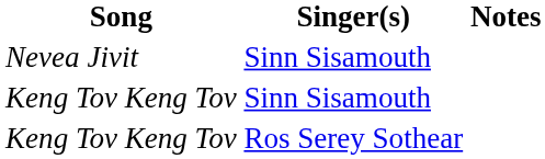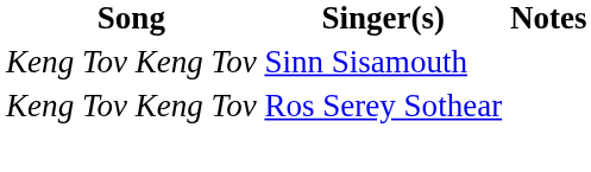- row: Nevea Jivit | Sinn Sisamouth
